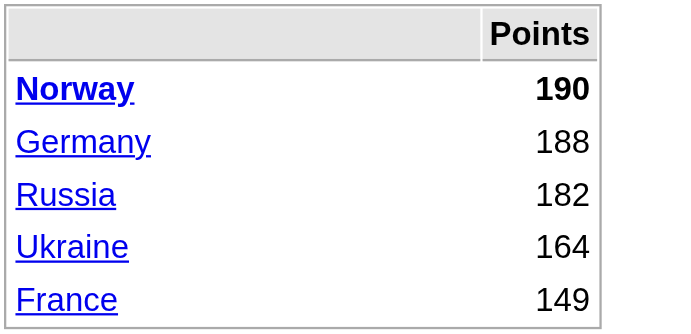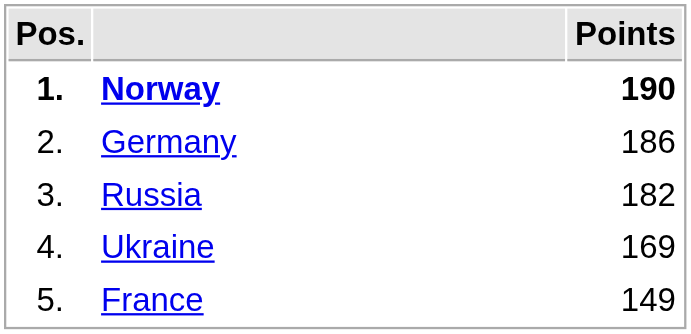+ column: Pos. | 1. | 2. | 3. | 4. | 5.
Germany | Points: 188 -> 186
Ukraine | Points: 164 -> 169
